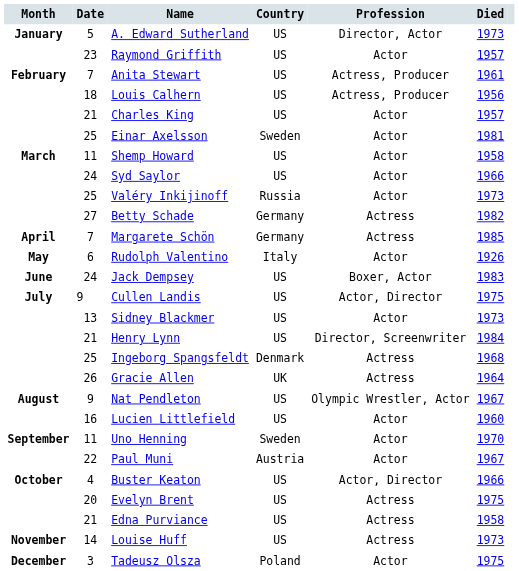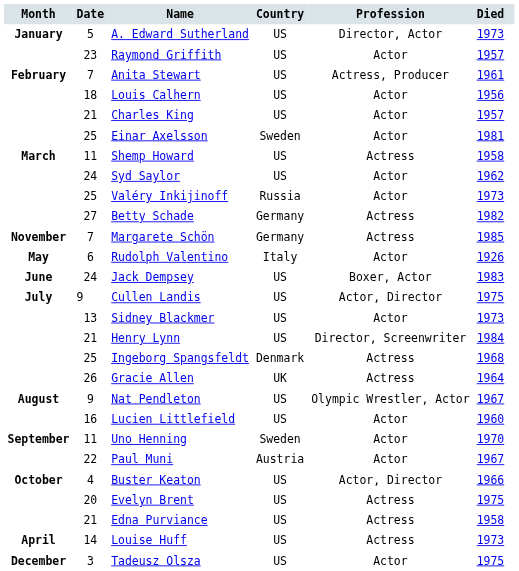Louis Calhern | Profession: Actress, Producer -> Actor
Shemp Howard | Profession: Actor -> Actress
Syd Saylor | Died: 1966 -> 1962
Margarete Schön | Month: April -> November
Louise Huff | Month: November -> April
Tadeusz Olsza | Country: Poland -> US
